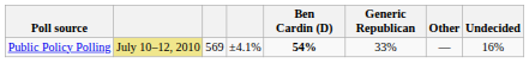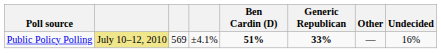Public Policy Polling | Ben Cardin (D): 54% -> 51%
Public Policy Polling | Generic Republican: normal -> bold
